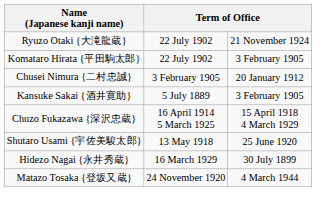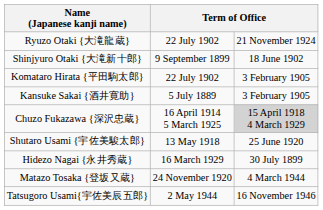+ row: Shinjyuro Otaki {大滝新十郎} | 9 September 1899 | 18 June 1902
- row: Chusei Nimura {二村忠誠} | 3 February 1905 | 20 January 1912
Chuzo Fukazawa {深沢忠蔵} | column 3: no background -> lightgrey background
+ row: Tatsugoro Usami{宇佐美辰五郎} | 2 May 1944 | 16 November 1946
